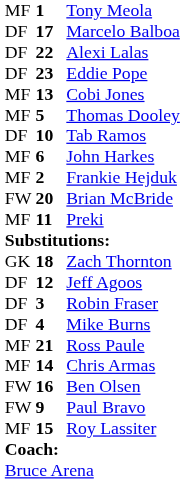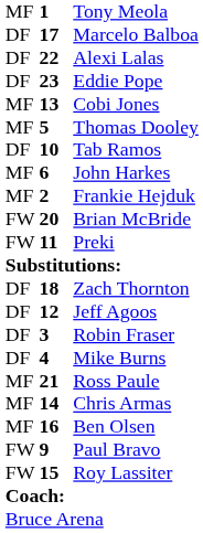Preki | column 1: MF -> FW
Zach Thornton | column 1: GK -> DF
Ben Olsen | column 1: FW -> MF
Roy Lassiter | column 1: MF -> FW
